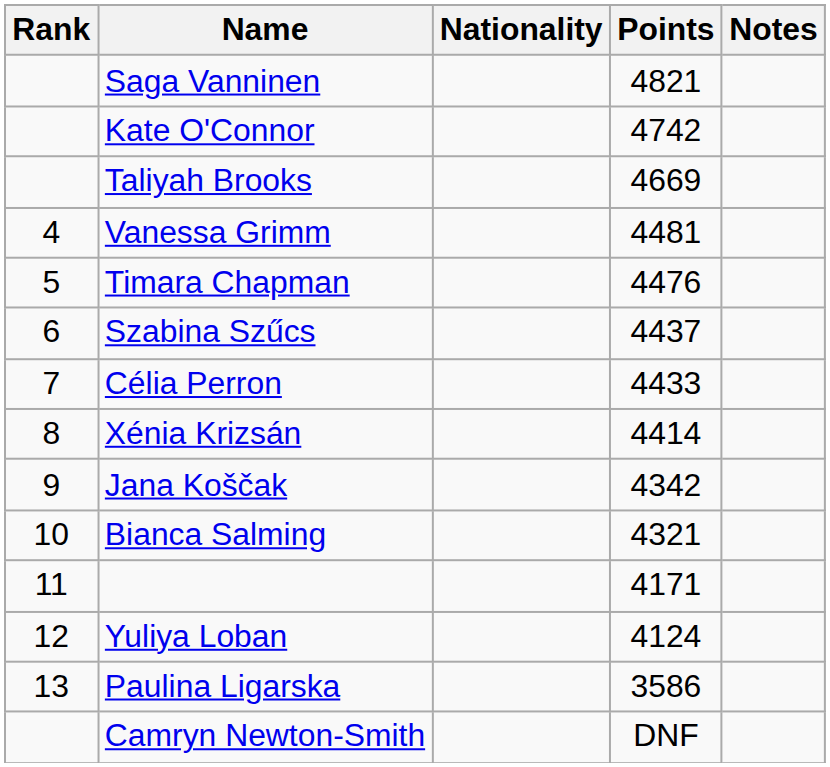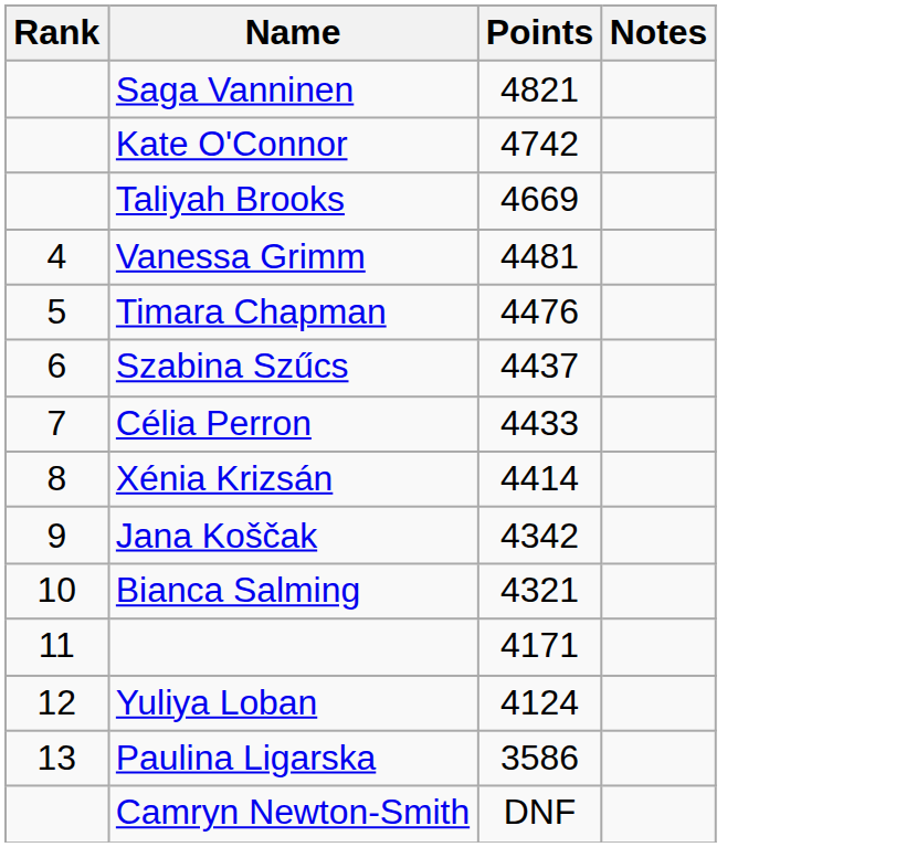- column: Nationality
